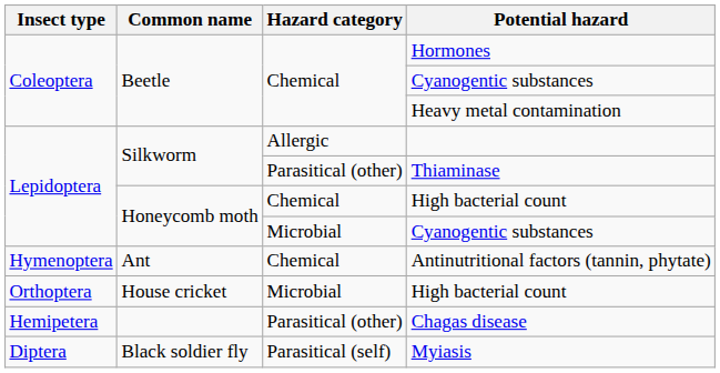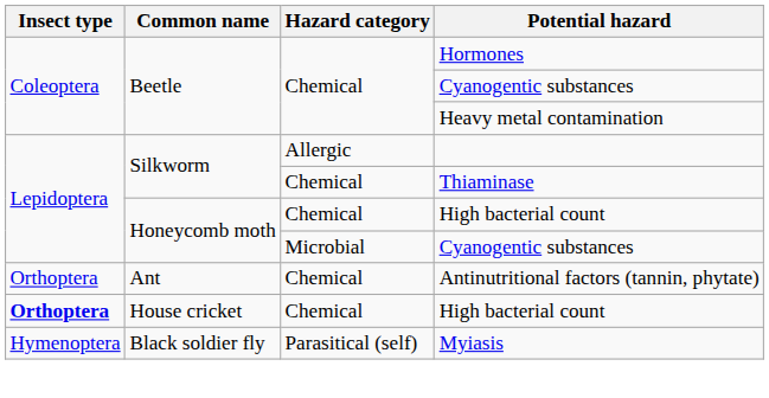Thiaminase | Hazard category: Parasitical (other) -> Chemical
Antinutritional factors (tannin, phytate) | Insect type: Hymenoptera -> Orthoptera
House cricket / High bacterial count | Insect type: normal -> bold
House cricket / High bacterial count | Hazard category: Microbial -> Chemical
- row: Hemipetera | Parasitical (other) | Chagas disease
Myiasis | Insect type: Diptera -> Hymenoptera
